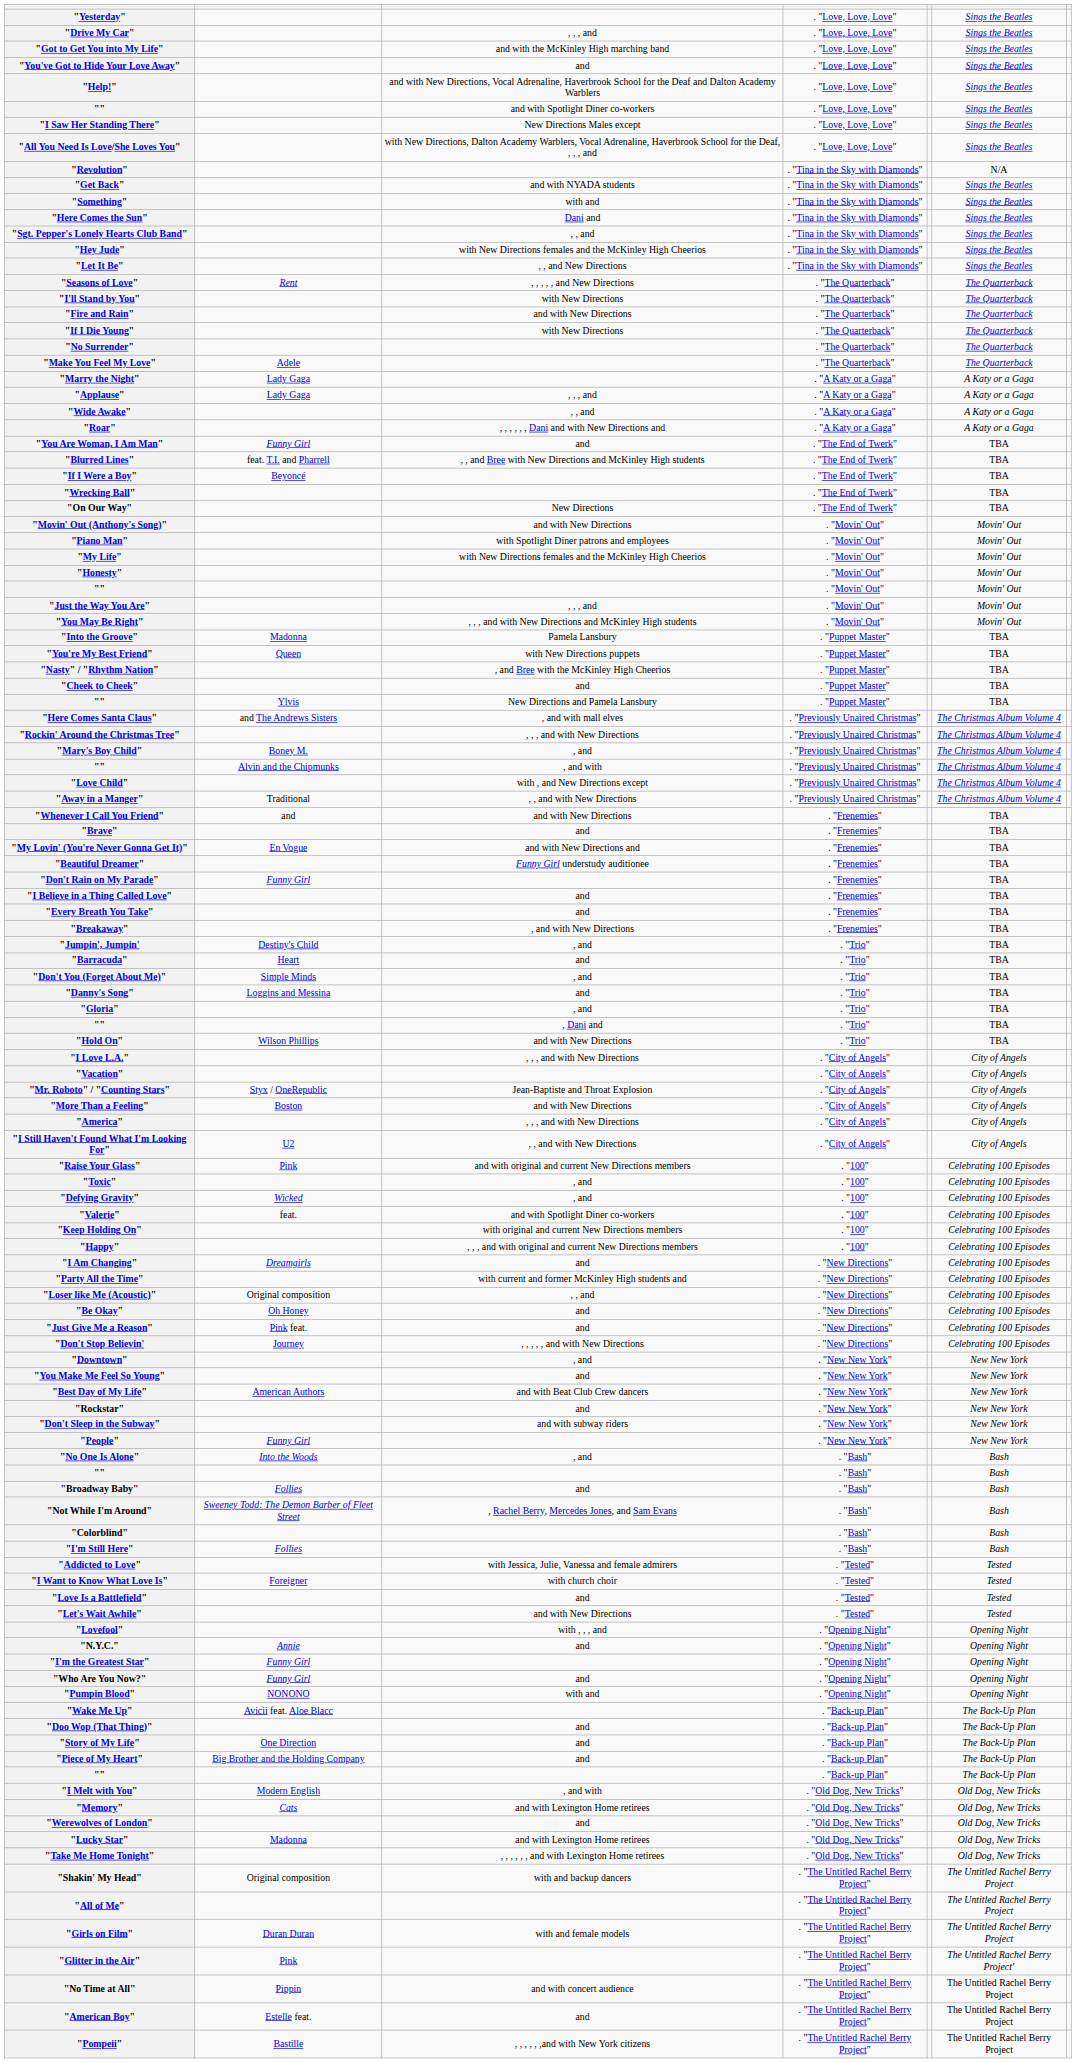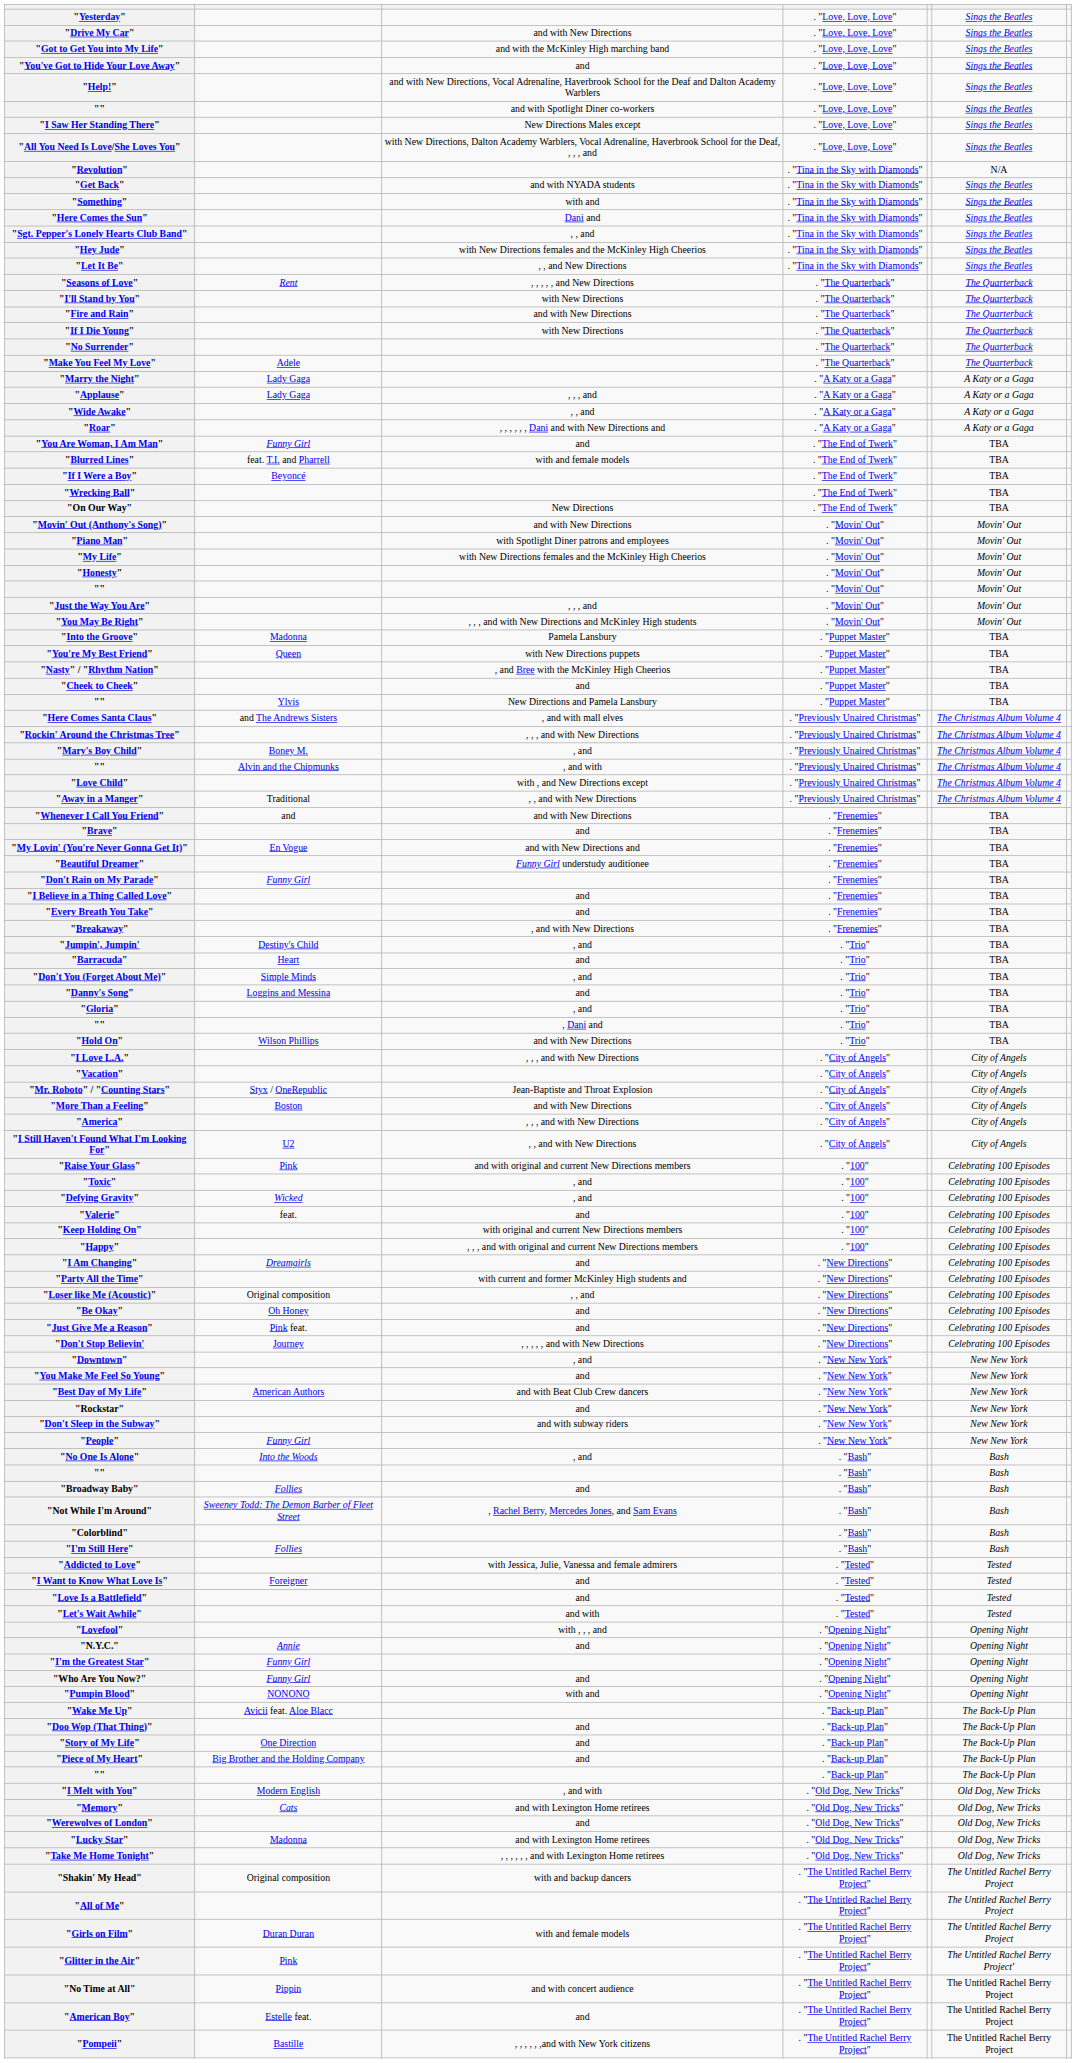"Drive My Car" | column 3: , , , and -> and with New Directions
"Blurred Lines" | column 3: , , and Bree with New Directions and McKinley High students -> with and female models
"Valerie" | column 3: and with Spotlight Diner co-workers -> and
"I Want to Know What Love Is" | column 3: with church choir -> and
"Let's Wait Awhile" | column 3: and with New Directions -> and with
